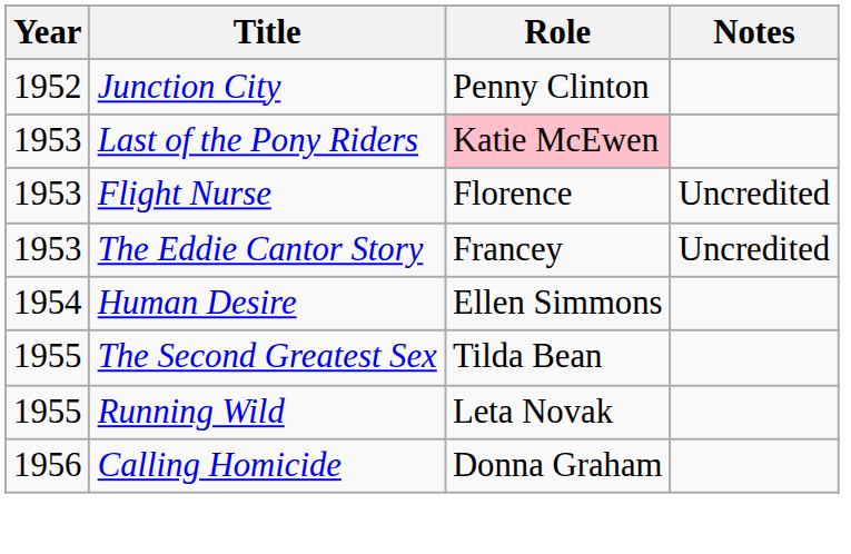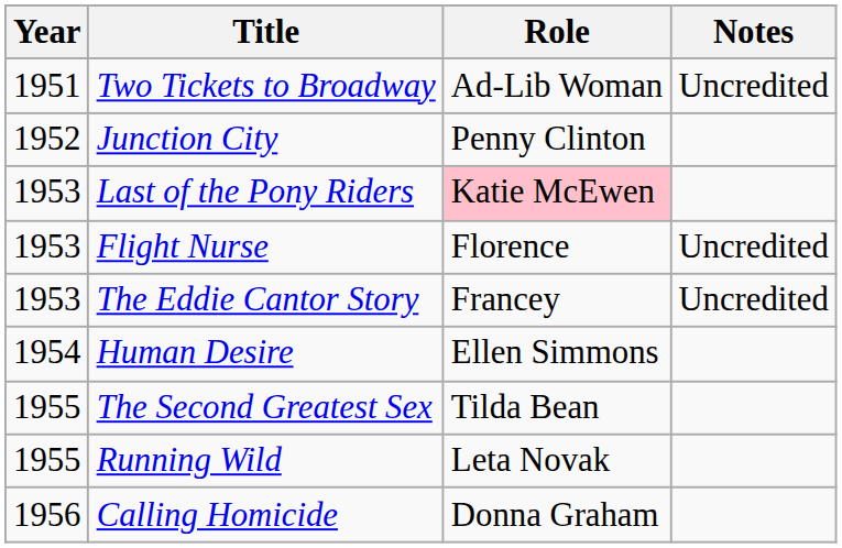+ row: 1951 | Two Tickets to Broadway | Ad-Lib Woman | Uncredited
